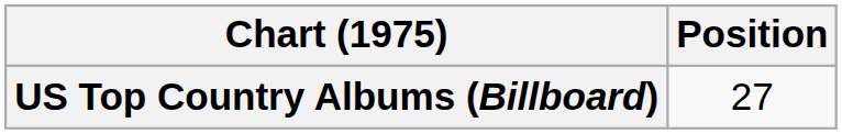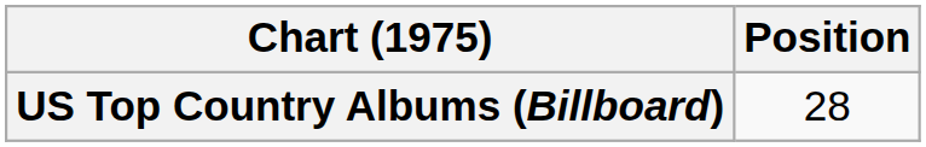US Top Country Albums (Billboard) | Position: 27 -> 28
